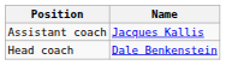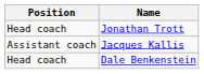+ row: Head coach | Jonathan Trott
